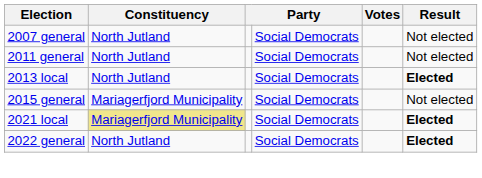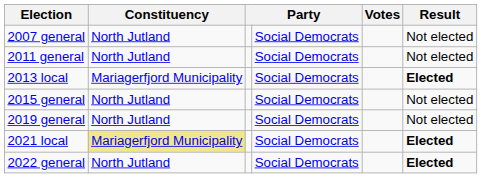2013 local | Constituency: North Jutland -> Mariagerfjord Municipality
2015 general | Constituency: Mariagerfjord Municipality -> North Jutland
+ row: 2019 general | North Jutland | Social Democrats | Not elected
